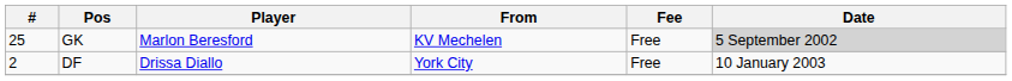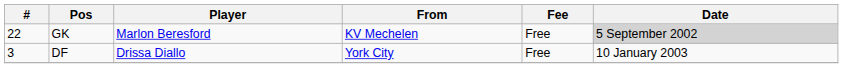GK | #: 25 -> 22
DF | #: 2 -> 3
